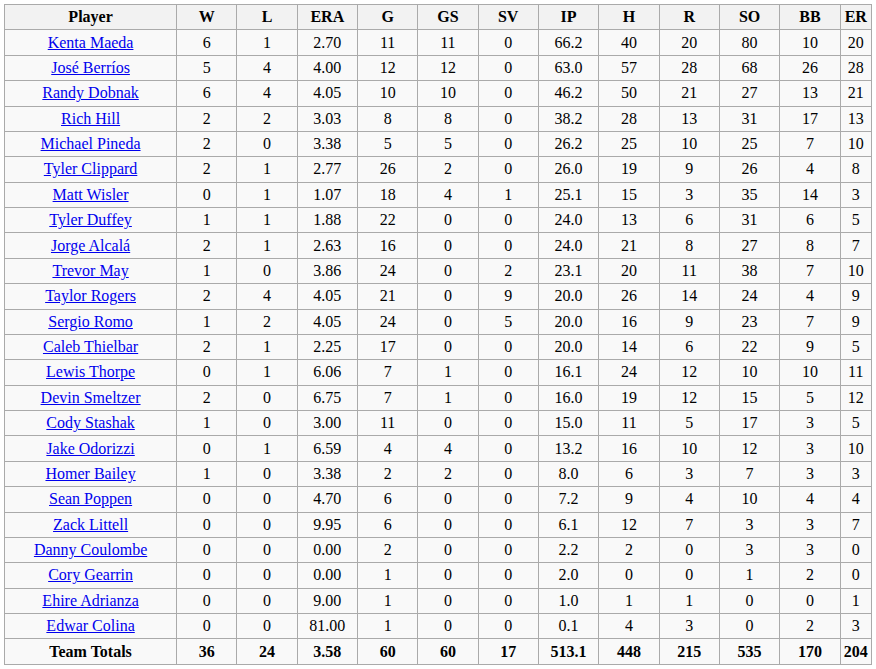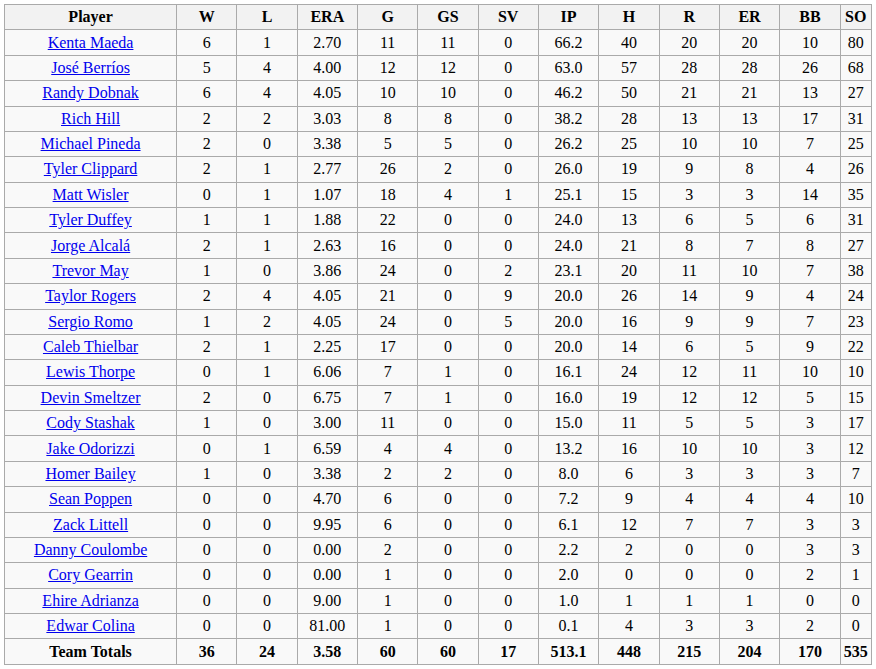columns swapped: ER <-> SO
